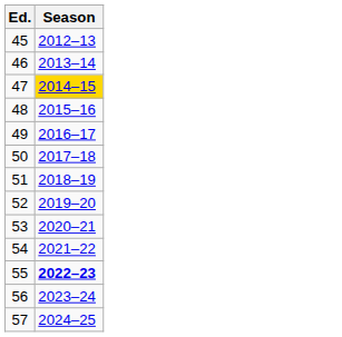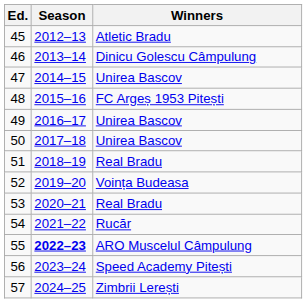+ column: Winners | Atletic Bradu | Dinicu Golescu Câmpulung | Unirea Bascov | FC Argeș 1953 Pitești | Unirea Bascov | Unirea Bascov | Real Bradu | Voința Budeasa | Real Bradu | Rucăr | ARO Muscelul Câmpulung | Speed Academy Pitești | Zimbrii Lerești
47 | Season: gold background -> no background
